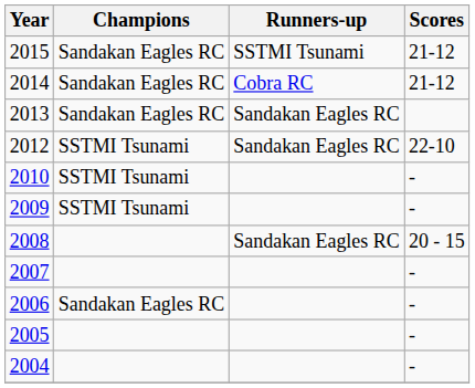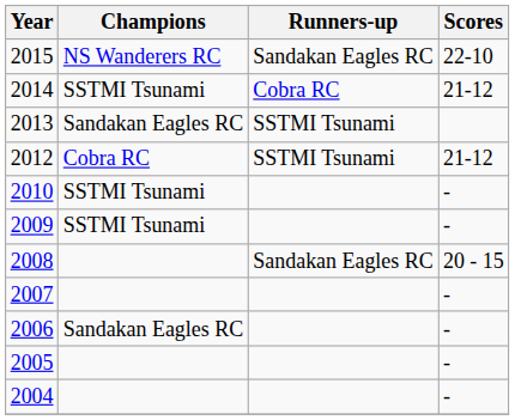2015 | Champions: Sandakan Eagles RC -> NS Wanderers RC
2015 | Runners-up: SSTMI Tsunami -> Sandakan Eagles RC
2015 | Scores: 21-12 -> 22-10
2014 | Champions: Sandakan Eagles RC -> SSTMI Tsunami
2013 | Runners-up: Sandakan Eagles RC -> SSTMI Tsunami
2012 | Champions: SSTMI Tsunami -> Cobra RC
2012 | Runners-up: Sandakan Eagles RC -> SSTMI Tsunami
2012 | Scores: 22-10 -> 21-12
